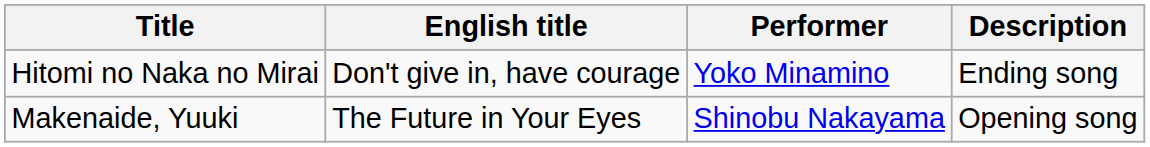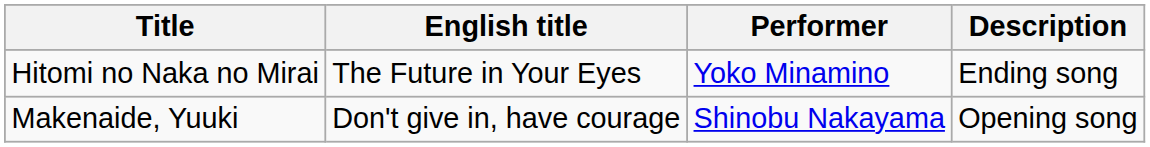Hitomi no Naka no Mirai | English title: Don't give in, have courage -> The Future in Your Eyes
Makenaide, Yuuki | English title: The Future in Your Eyes -> Don't give in, have courage
